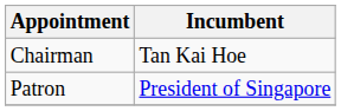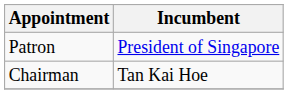rows swapped: Patron <-> Chairman
